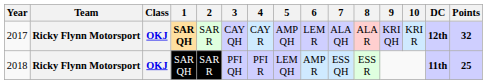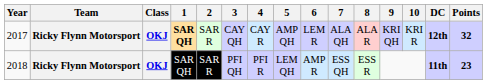2018 | Points: 25 -> 23
